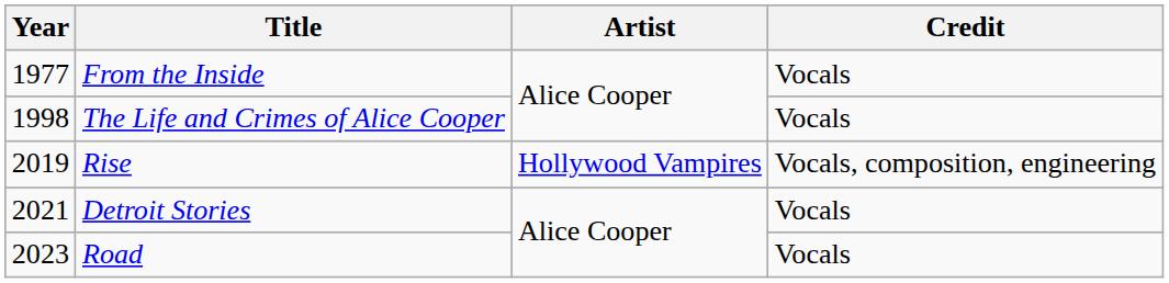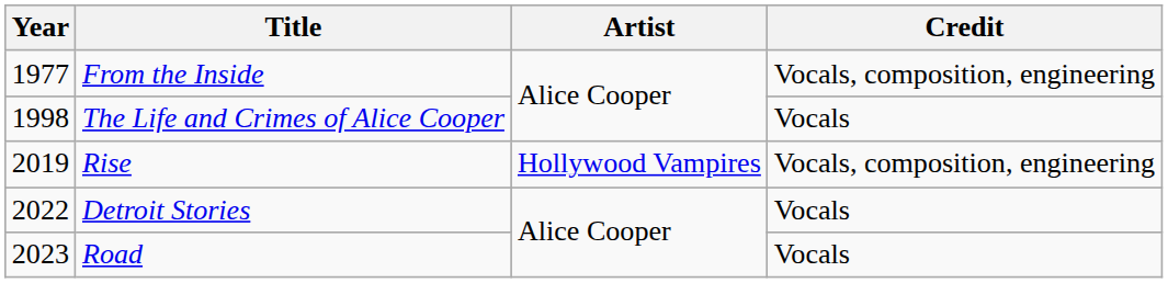From the Inside | Credit: Vocals -> Vocals, composition, engineering
Detroit Stories | Year: 2021 -> 2022
